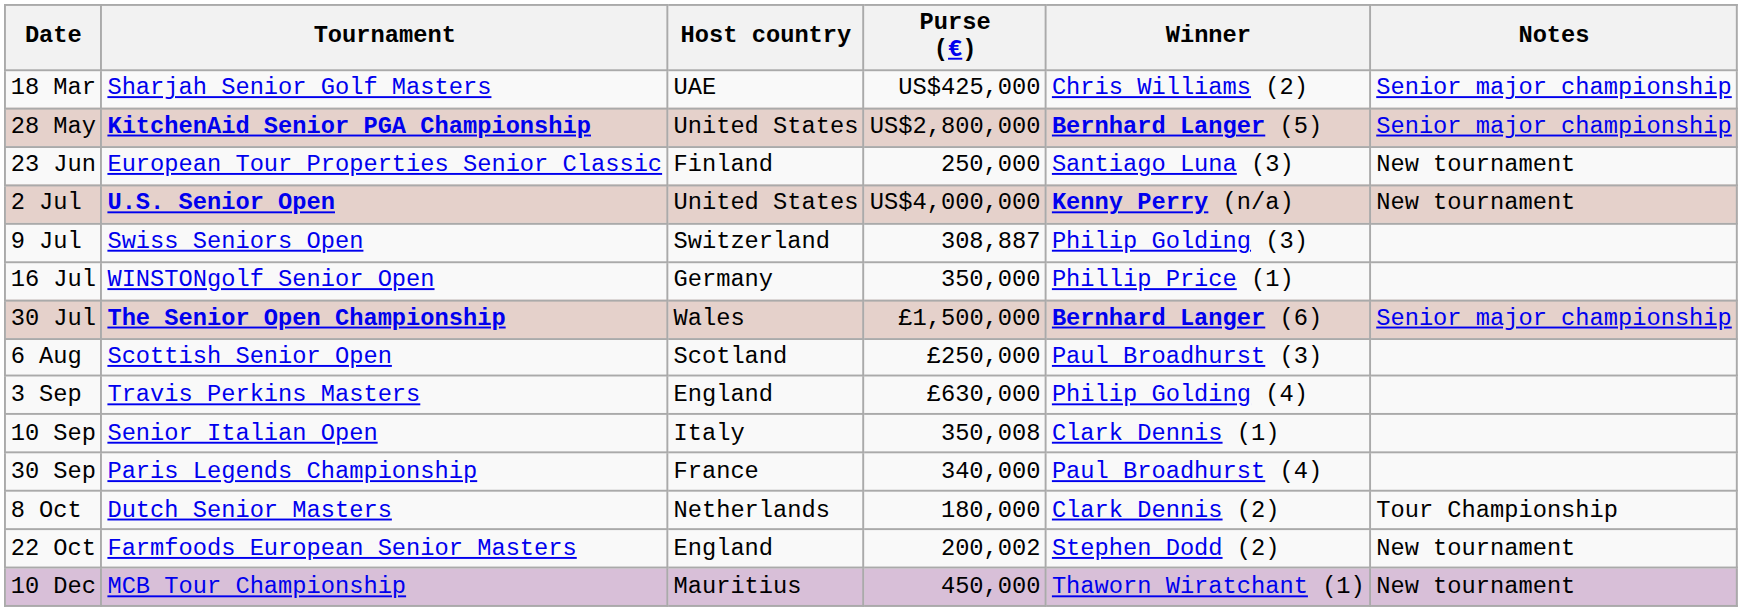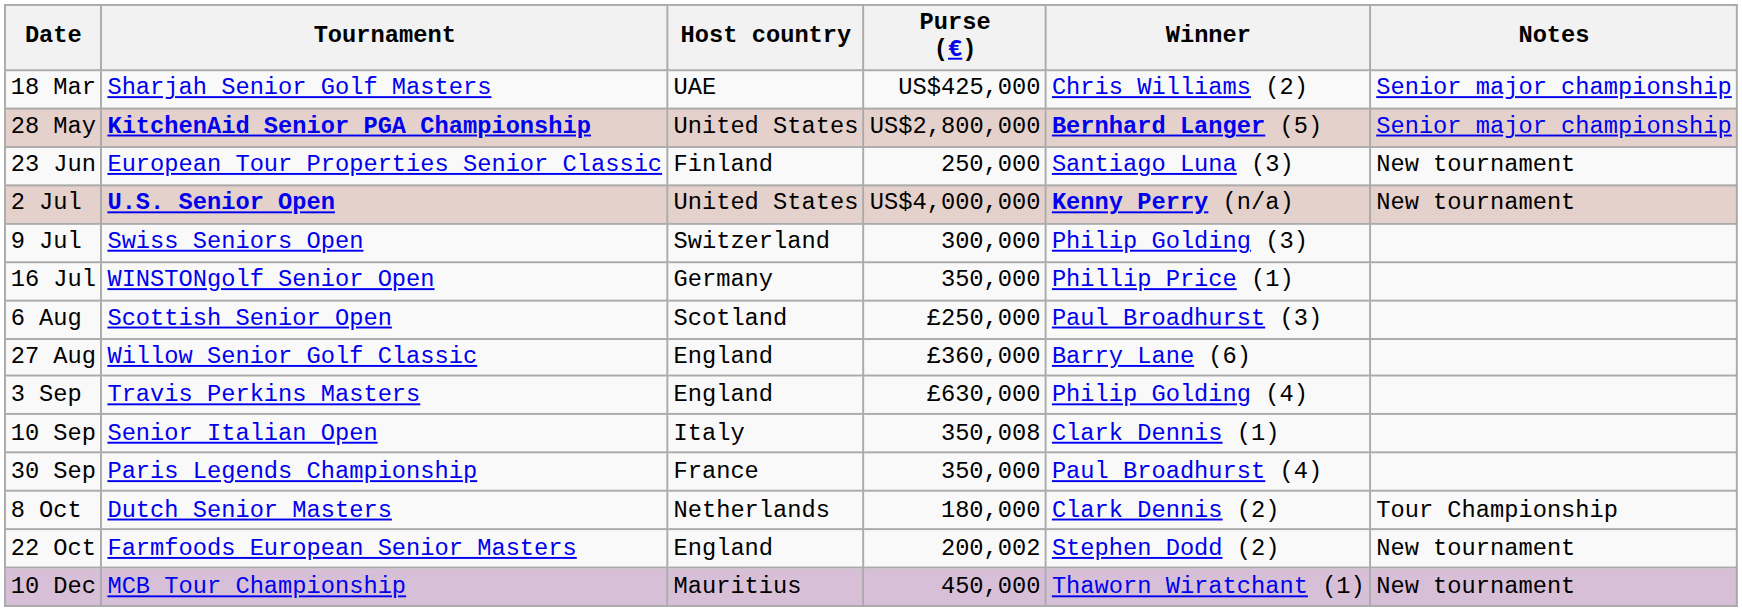9 Jul | Purse (€): 308,887 -> 300,000
- row: 30 Jul | The Senior Open Championship | Wales | £1,500,000 | Bernhard Langer (6) | Senior major championship
+ row: 27 Aug | Willow Senior Golf Classic | England | £360,000 | Barry Lane (6)
30 Sep | Purse (€): 340,000 -> 350,000
